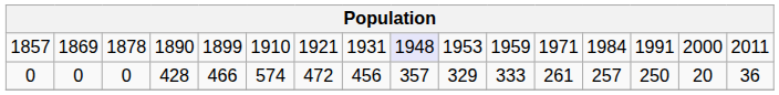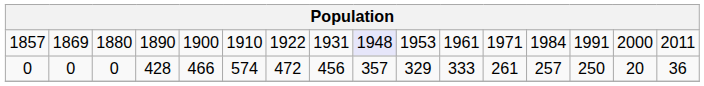1857 | column 3: 1878 -> 1880
1857 | column 5: 1899 -> 1900
1857 | column 7: 1921 -> 1922
1857 | column 11: 1959 -> 1961
